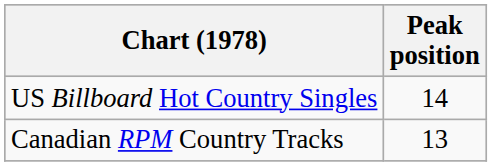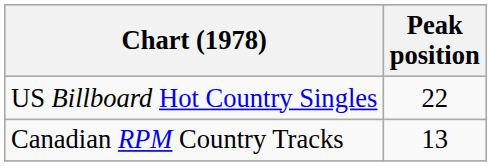US Billboard Hot Country Singles | Peak position: 14 -> 22
